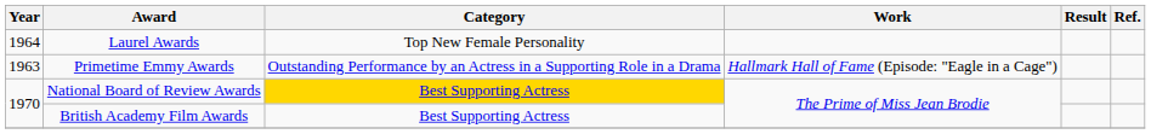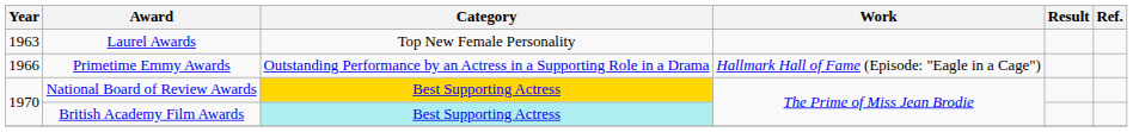Laurel Awards | Year: 1964 -> 1963
Primetime Emmy Awards | Year: 1963 -> 1966
British Academy Film Awards | Category: no background -> paleturquoise background
